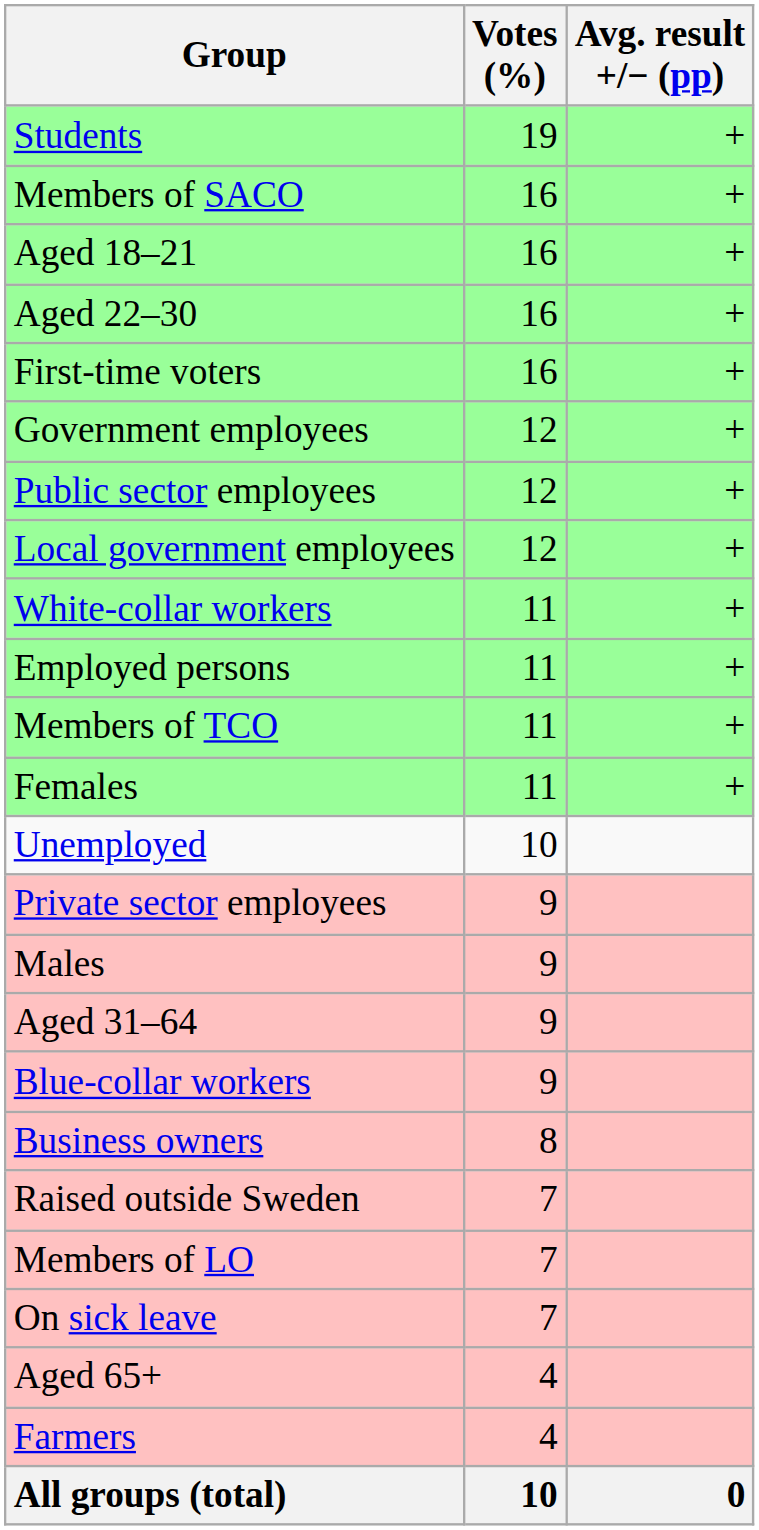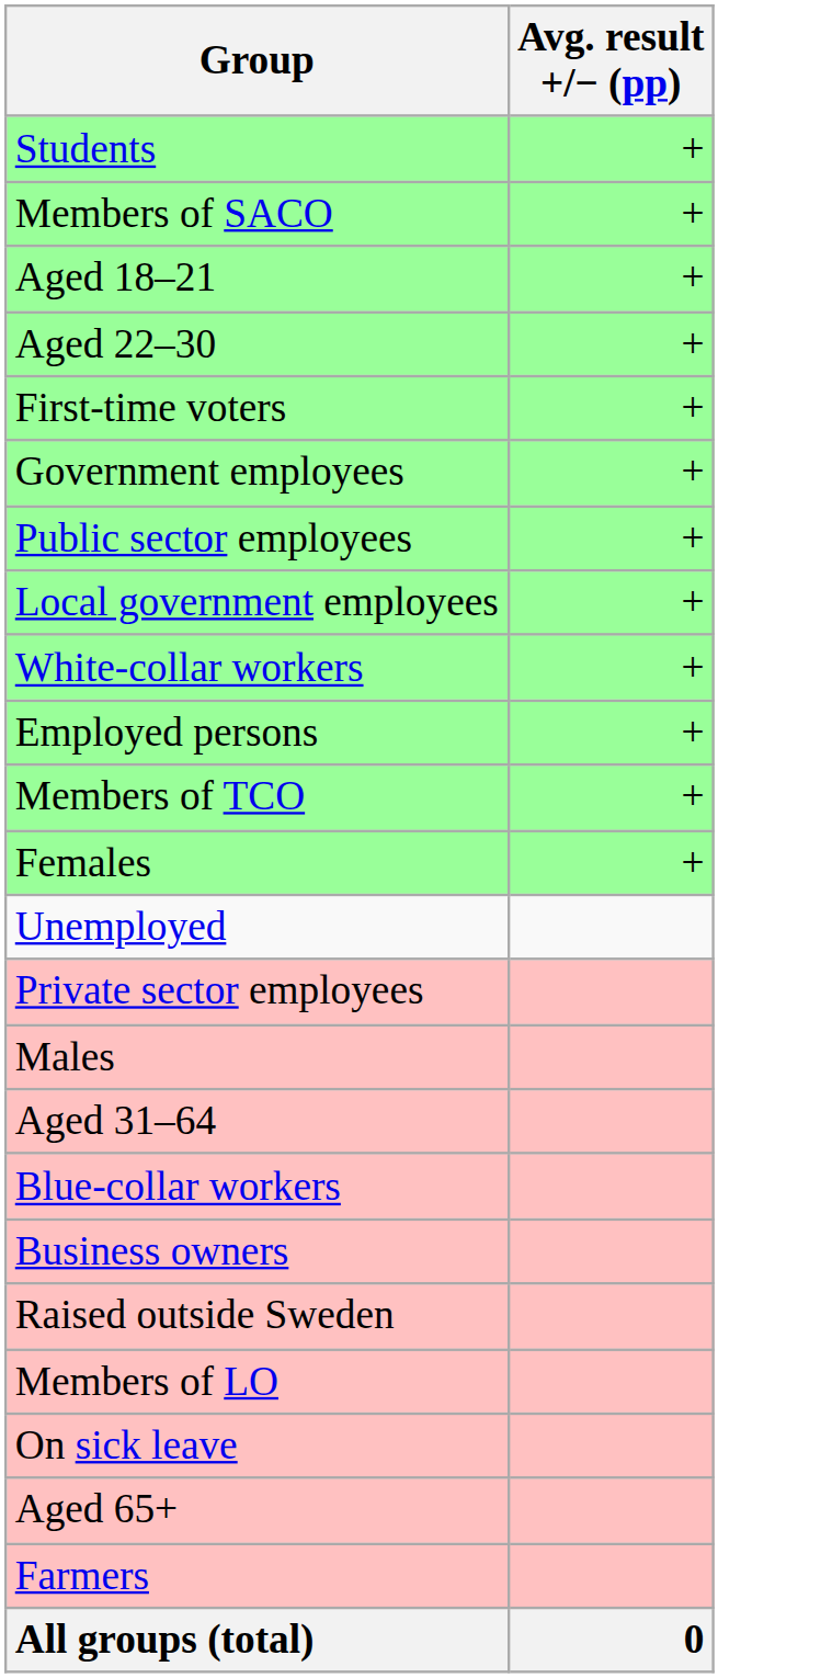- column: Votes (%) | 19 | 16 | 16 | 16 | 16 | 12 | 12 | 12 | 11 | 11 | 11 | 11 | 10 | 9 | 9 | 9 | 9 | 8 | 7 | 7 | 7 | 4 | 4 | 10
